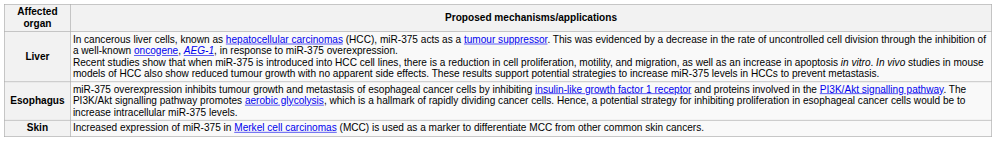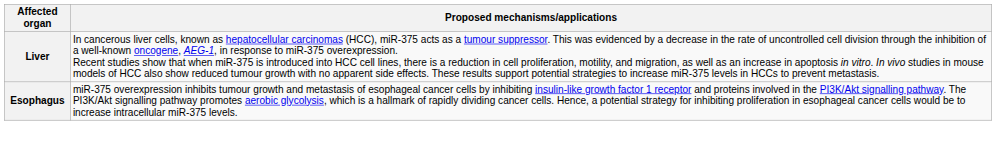- row: Skin | Increased expression of miR-375 in Merkel cell carcinomas (MCC) is used as a marker to differentiate MCC from other common skin cancers.
